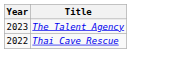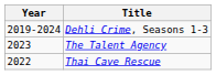+ row: 2019-2024 | Dehli Crime, Seasons 1-3
